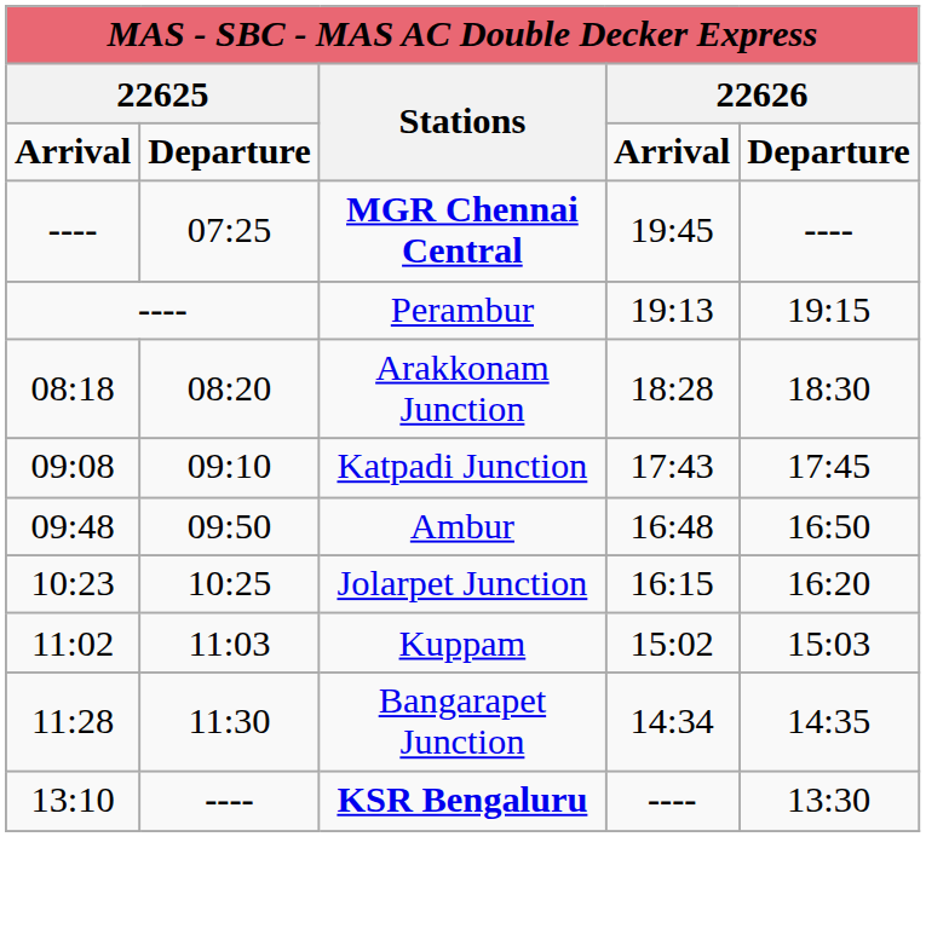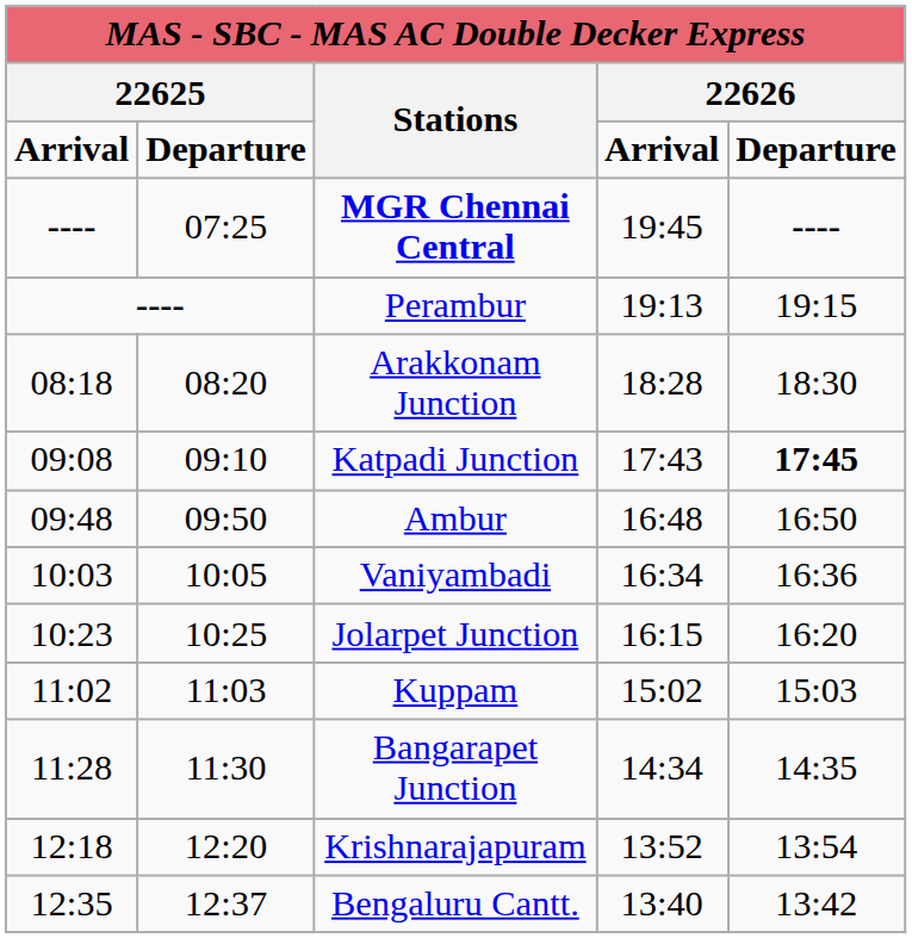Katpadi Junction | column 5: normal -> bold
+ row: 10:03 | 10:05 | Vaniyambadi | 16:34 | 16:36
+ row: 12:18 | 12:20 | Krishnarajapuram | 13:52 | 13:54
+ row: 12:35 | 12:37 | Bengaluru Cantt. | 13:40 | 13:42
- row: 13:10 | ---- | KSR Bengaluru | ---- | 13:30
